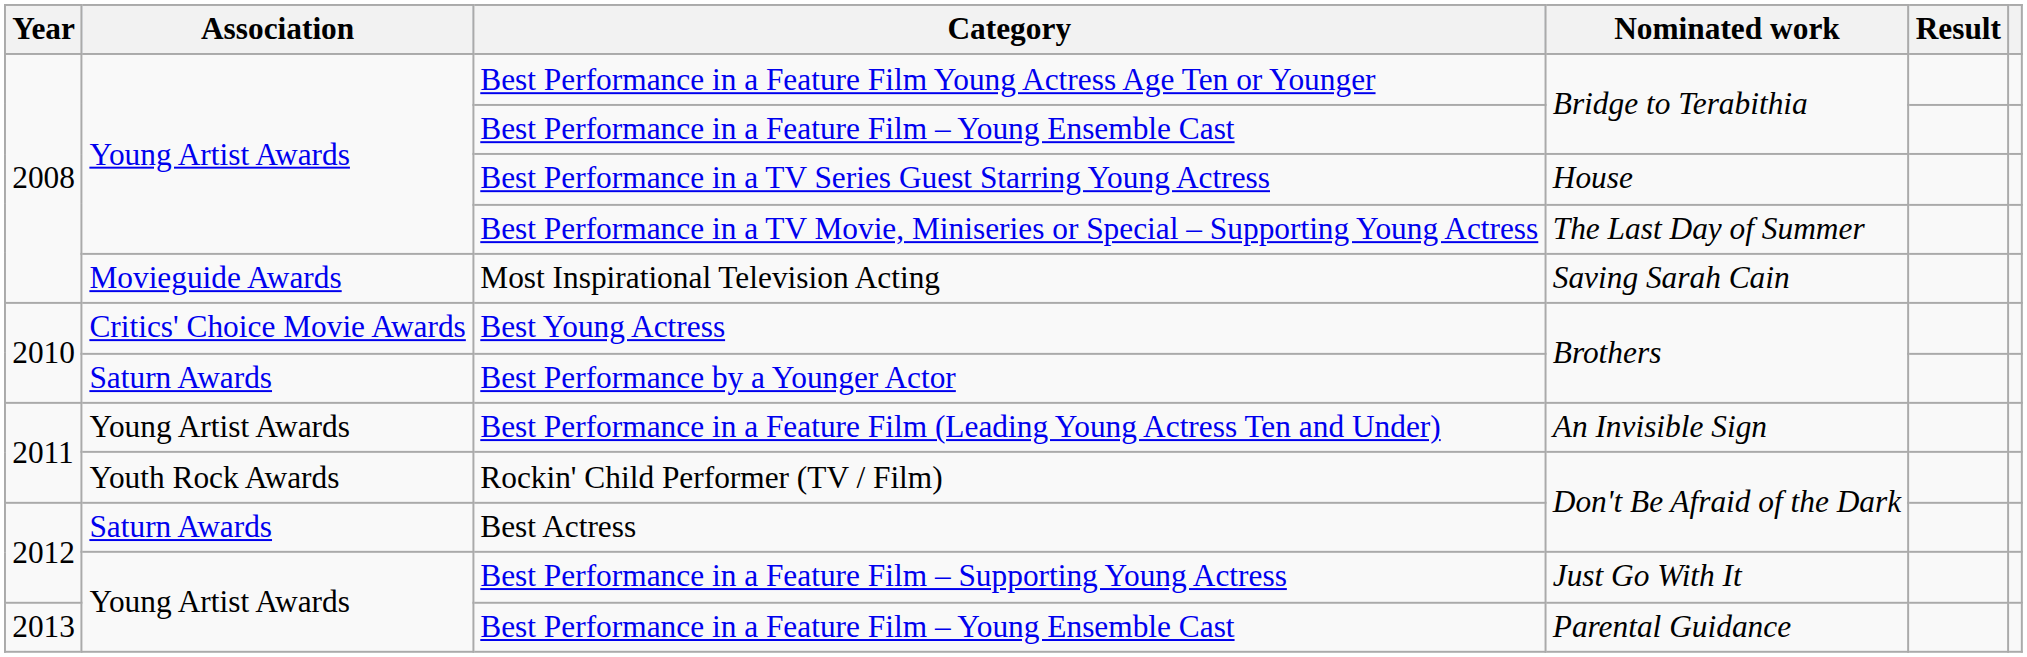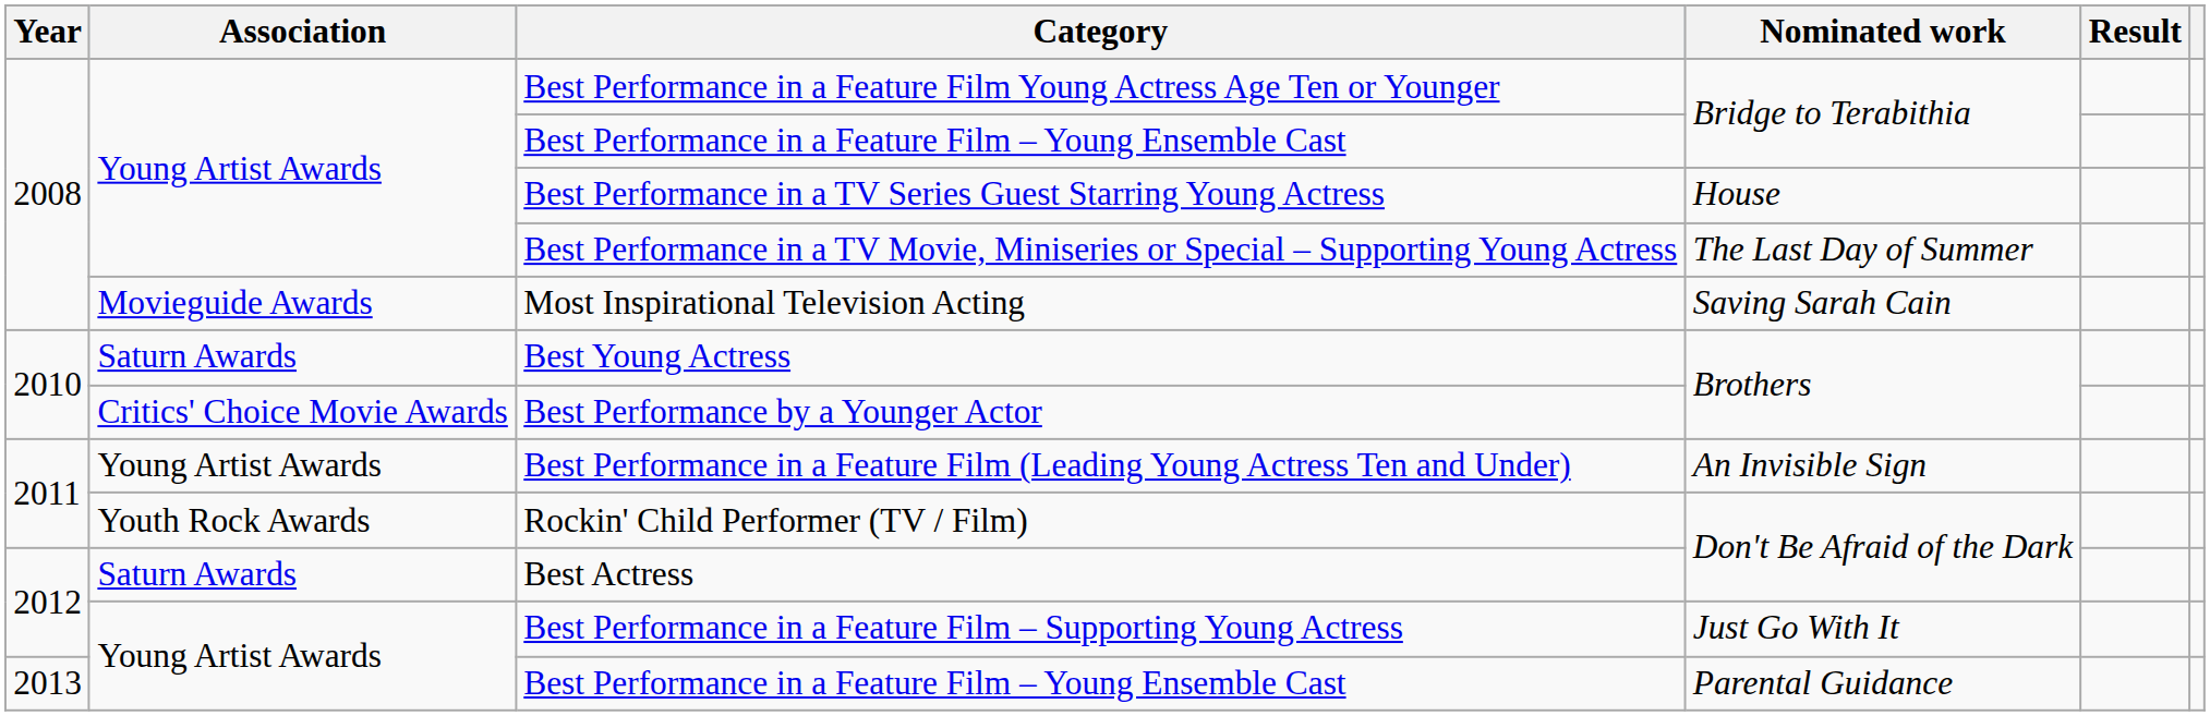Best Young Actress | Association: Critics' Choice Movie Awards -> Saturn Awards
Best Performance by a Younger Actor | Association: Saturn Awards -> Critics' Choice Movie Awards
